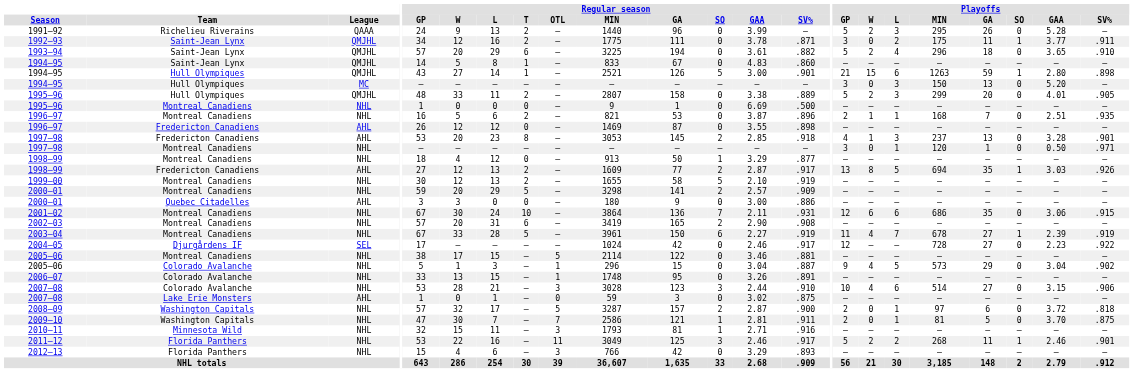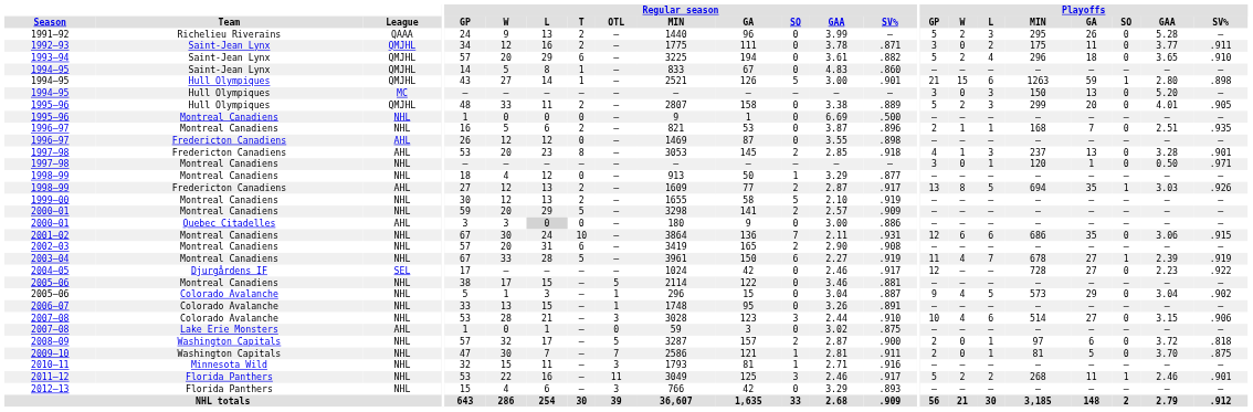1992–93 | Playoffs / SO: 1 -> 0
2000–01 / Quebec Citadelles | Regular season / L: no background -> lightgrey background
